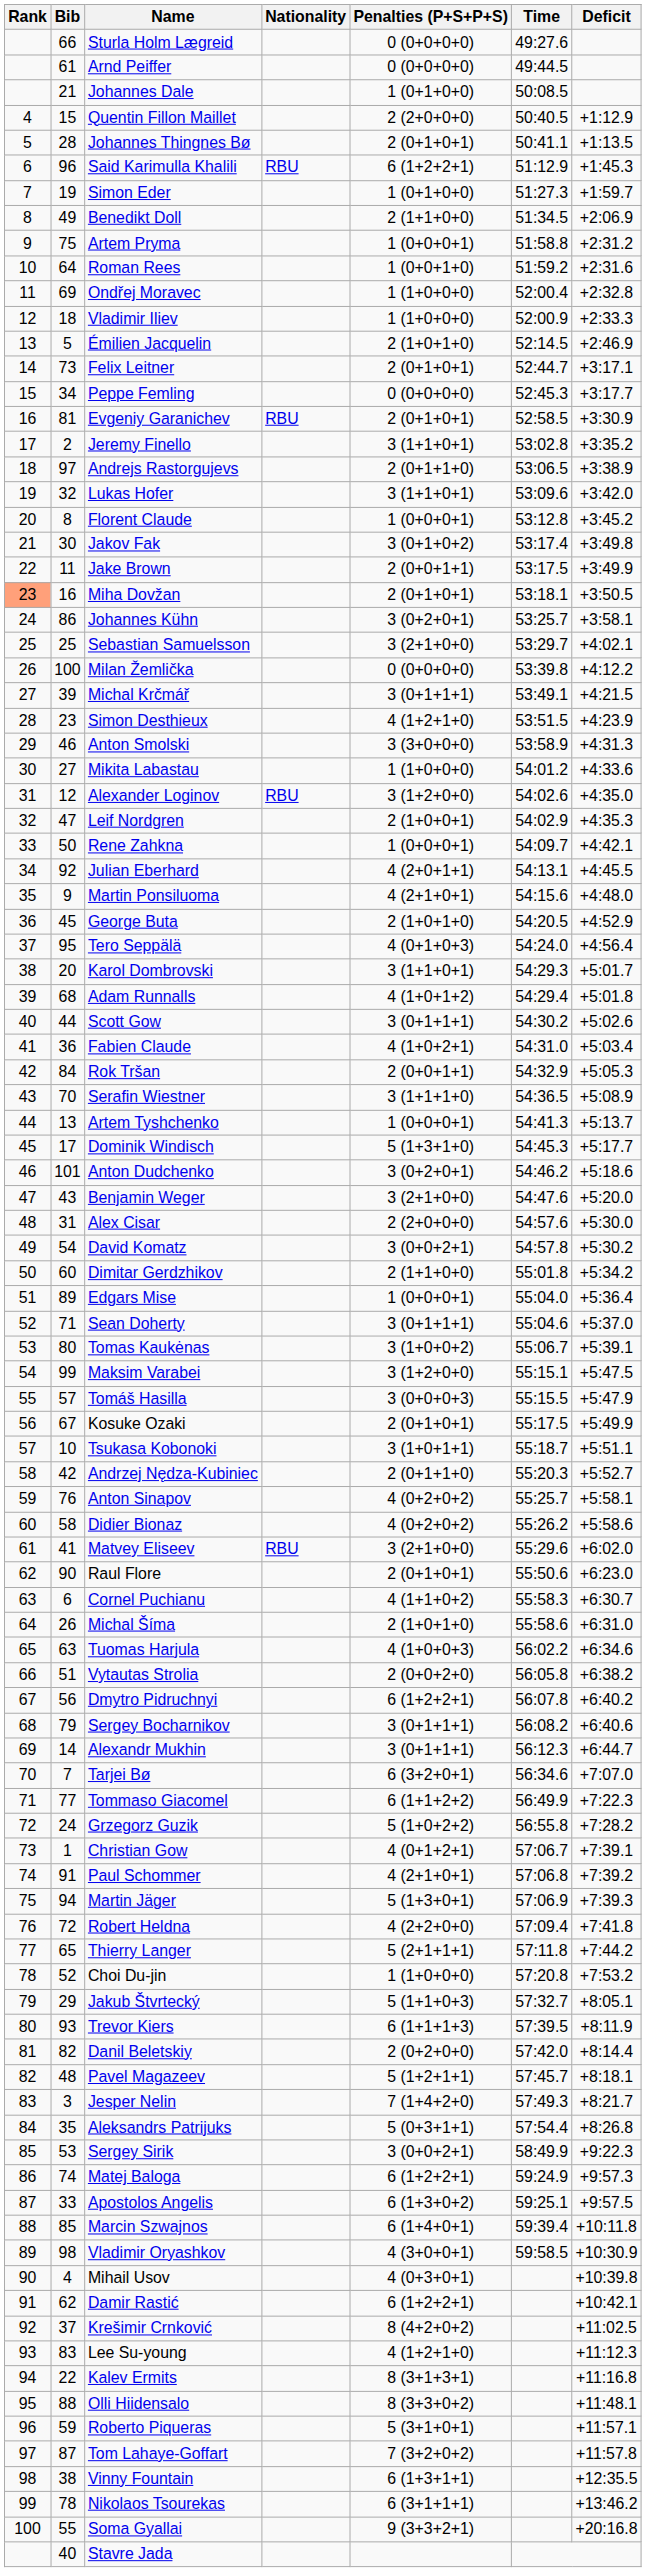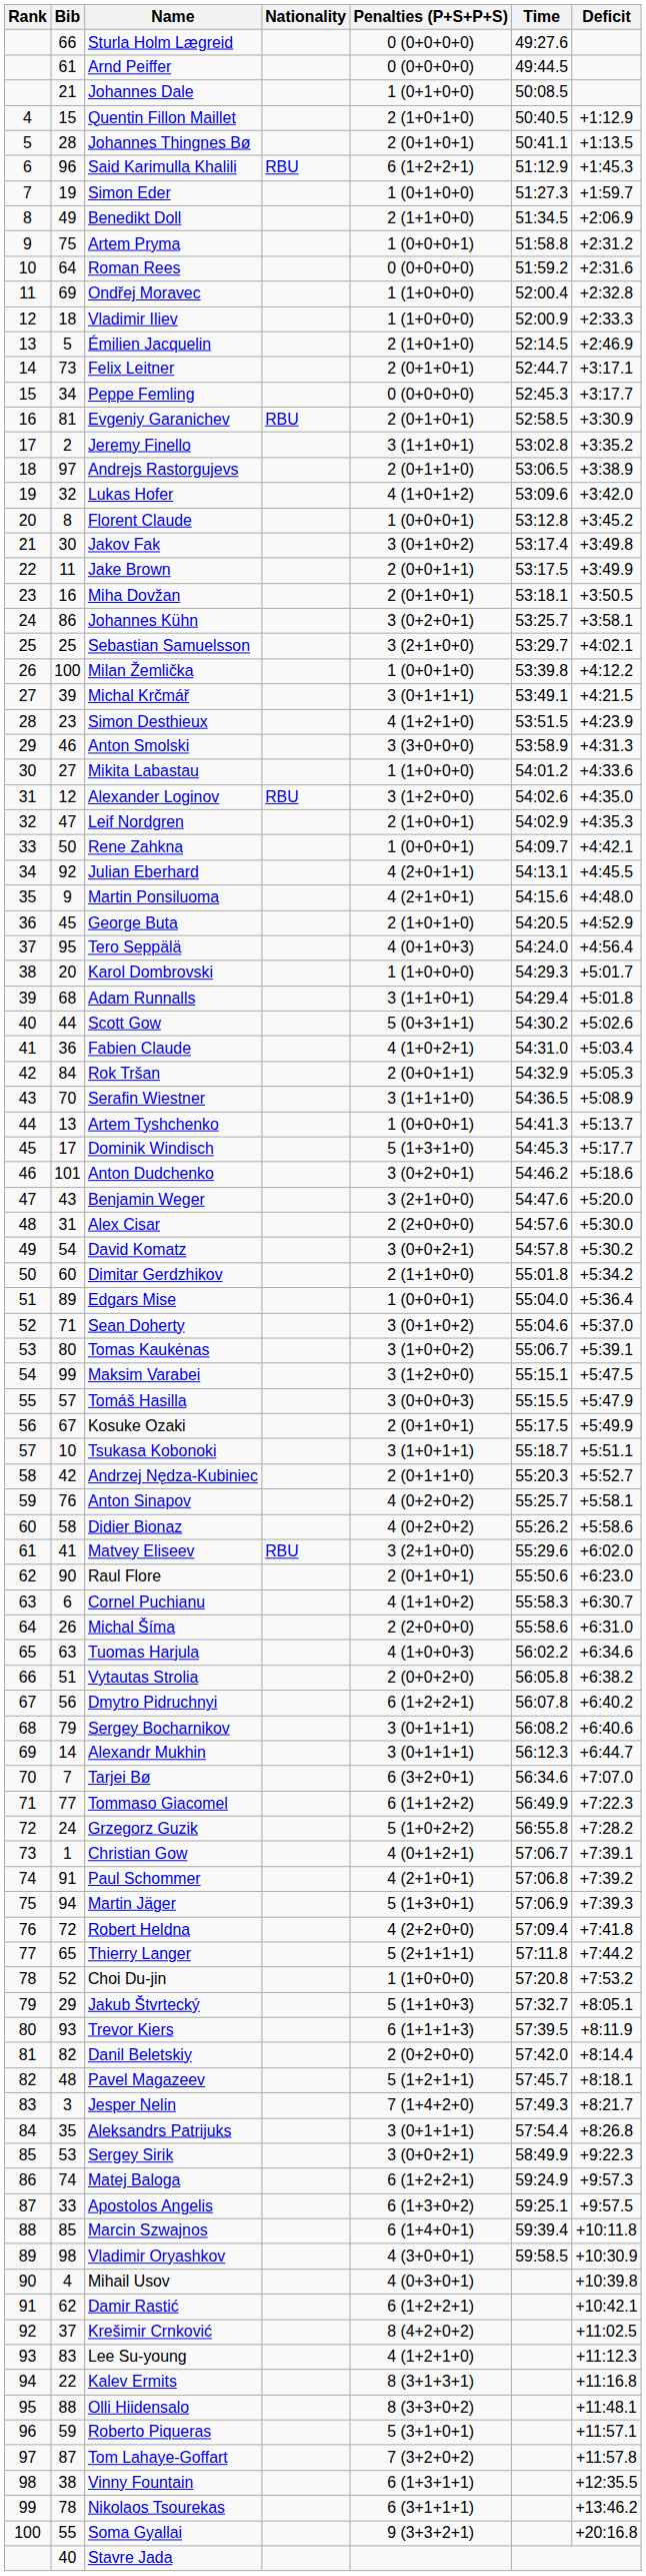Quentin Fillon Maillet | Penalties (P+S+P+S): 2 (2+0+0+0) -> 2 (1+0+1+0)
Roman Rees | Penalties (P+S+P+S): 1 (0+0+1+0) -> 0 (0+0+0+0)
Lukas Hofer | Penalties (P+S+P+S): 3 (1+1+0+1) -> 4 (1+0+1+2)
Miha Dovžan | Rank: lightsalmon background -> no background
Milan Žemlička | Penalties (P+S+P+S): 0 (0+0+0+0) -> 1 (0+0+1+0)
Karol Dombrovski | Penalties (P+S+P+S): 3 (1+1+0+1) -> 1 (1+0+0+0)
Adam Runnalls | Penalties (P+S+P+S): 4 (1+0+1+2) -> 3 (1+1+0+1)
Scott Gow | Penalties (P+S+P+S): 3 (0+1+1+1) -> 5 (0+3+1+1)
Sean Doherty | Penalties (P+S+P+S): 3 (0+1+1+1) -> 3 (0+1+0+2)
Michal Šíma | Penalties (P+S+P+S): 2 (1+0+1+0) -> 2 (2+0+0+0)
Aleksandrs Patrijuks | Penalties (P+S+P+S): 5 (0+3+1+1) -> 3 (0+1+1+1)
